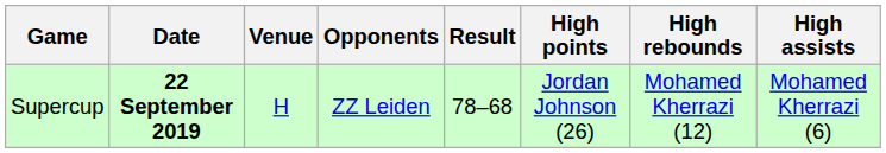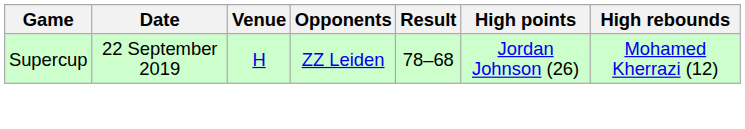- column: High assists | Mohamed Kherrazi (6)
Supercup | Date: bold -> normal
